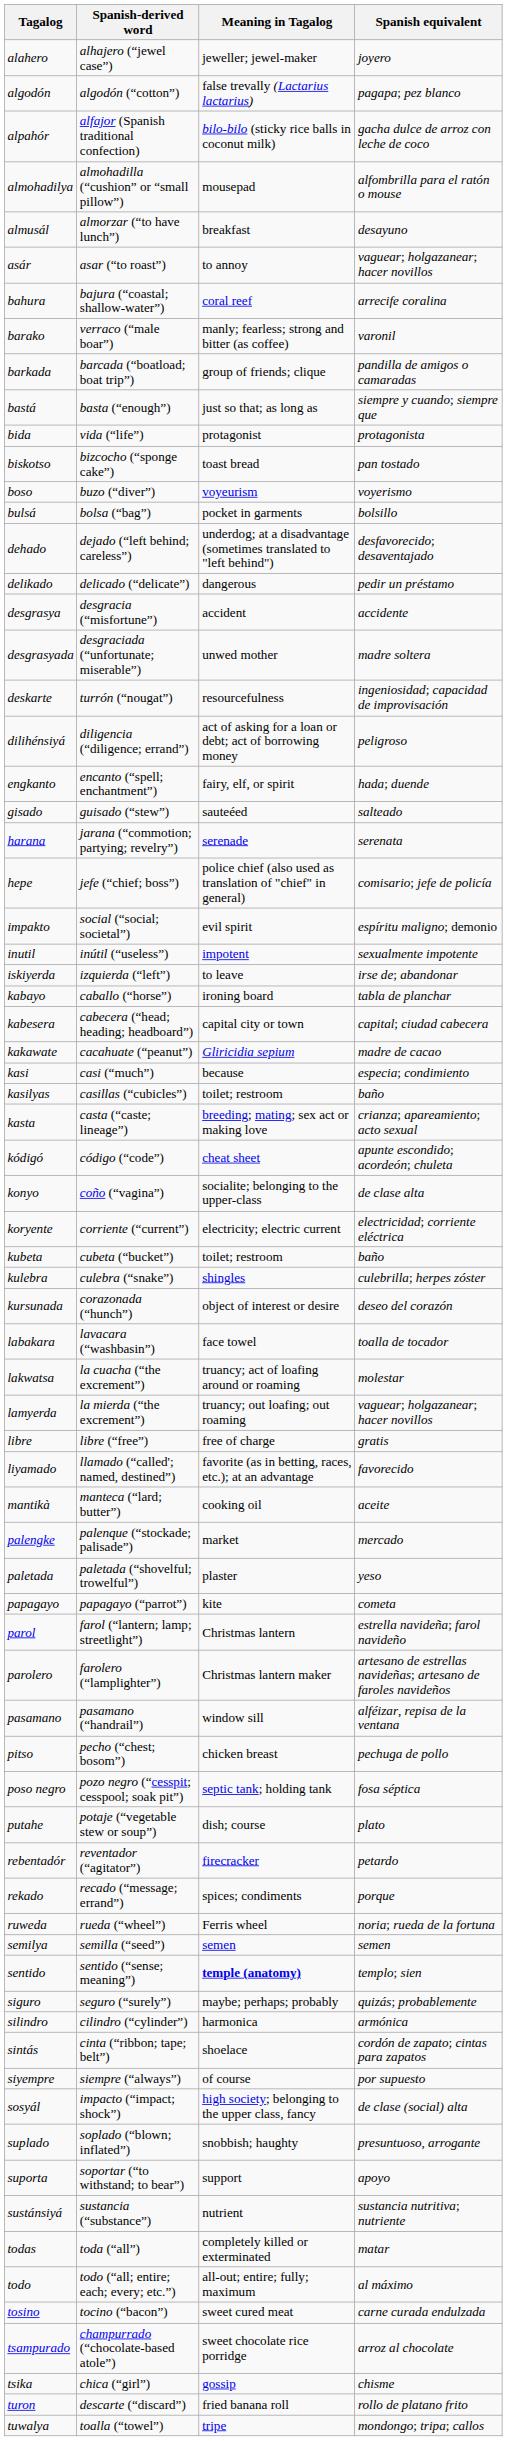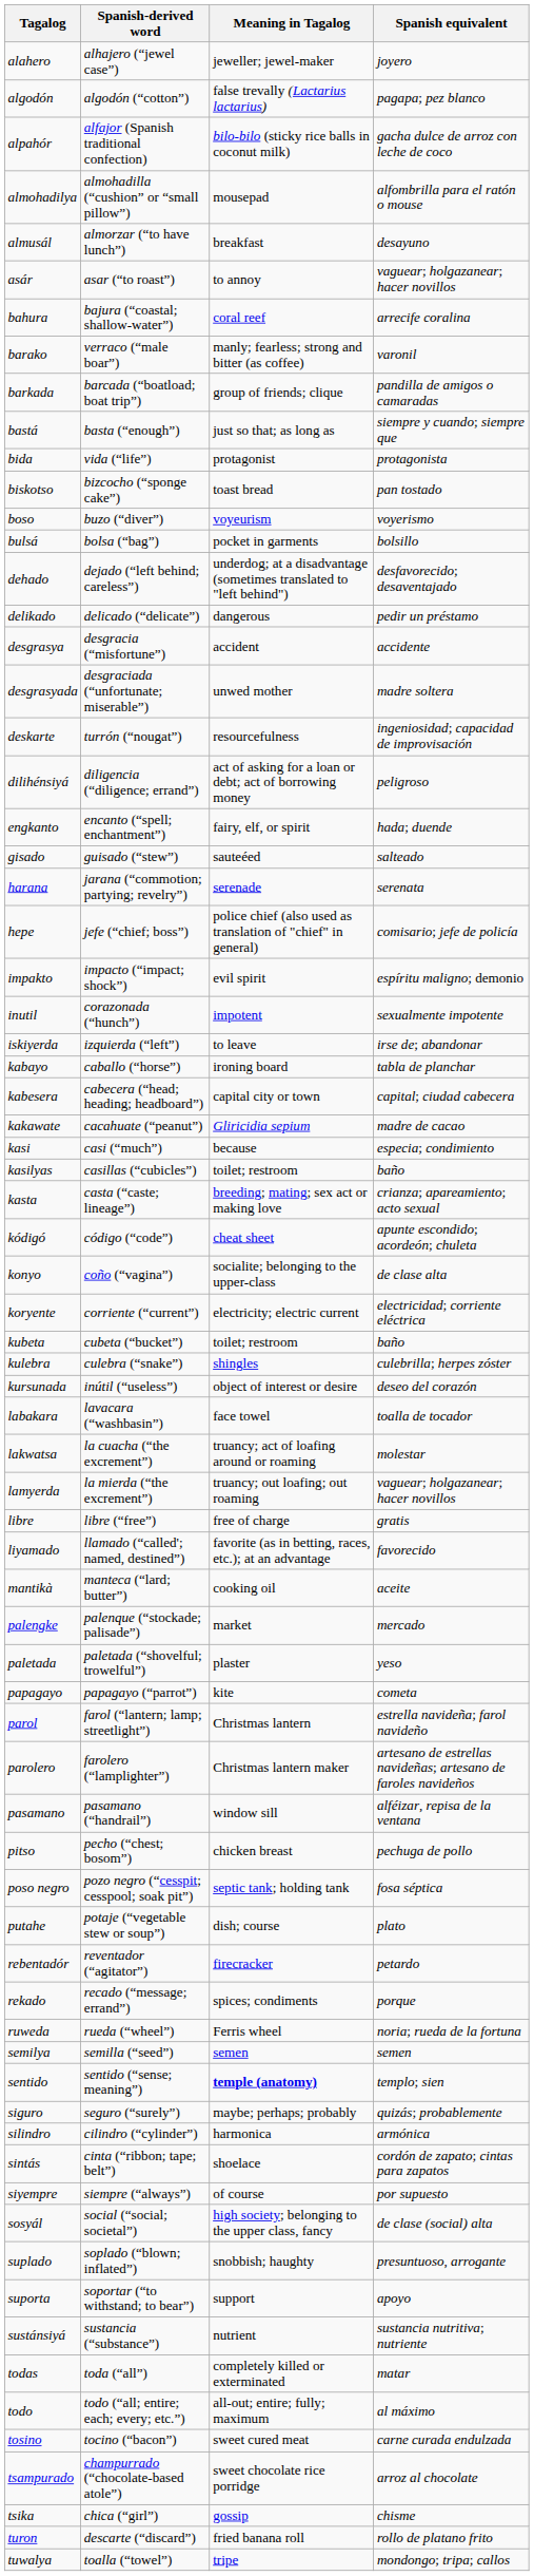impakto | Spanish-derived word: social (“social; societal”) -> impacto (“impact; shock”)
inutil | Spanish-derived word: inútil (“useless”) -> corazonada (“hunch”)
kursunada | Spanish-derived word: corazonada (“hunch”) -> inútil (“useless”)
sosyál | Spanish-derived word: impacto (“impact; shock”) -> social (“social; societal”)
